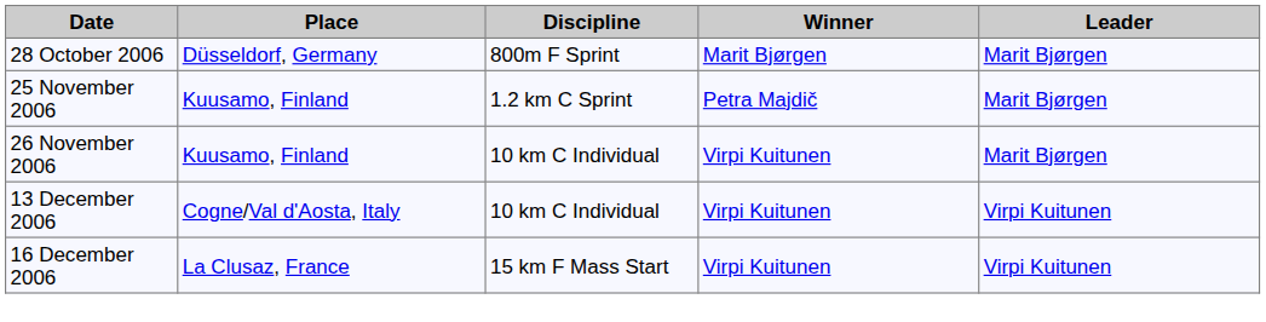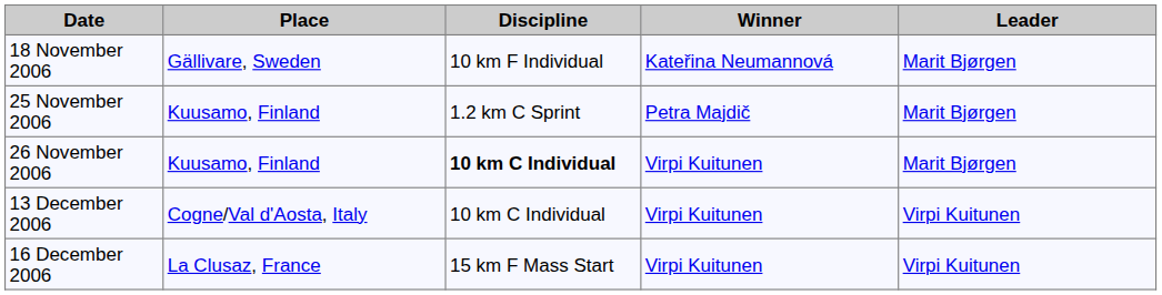- row: 28 October 2006 | Düsseldorf, Germany | 800m F Sprint | Marit Bjørgen | Marit Bjørgen
+ row: 18 November 2006 | Gällivare, Sweden | 10 km F Individual | Kateřina Neumannová | Marit Bjørgen
26 November 2006 | Discipline: normal -> bold
